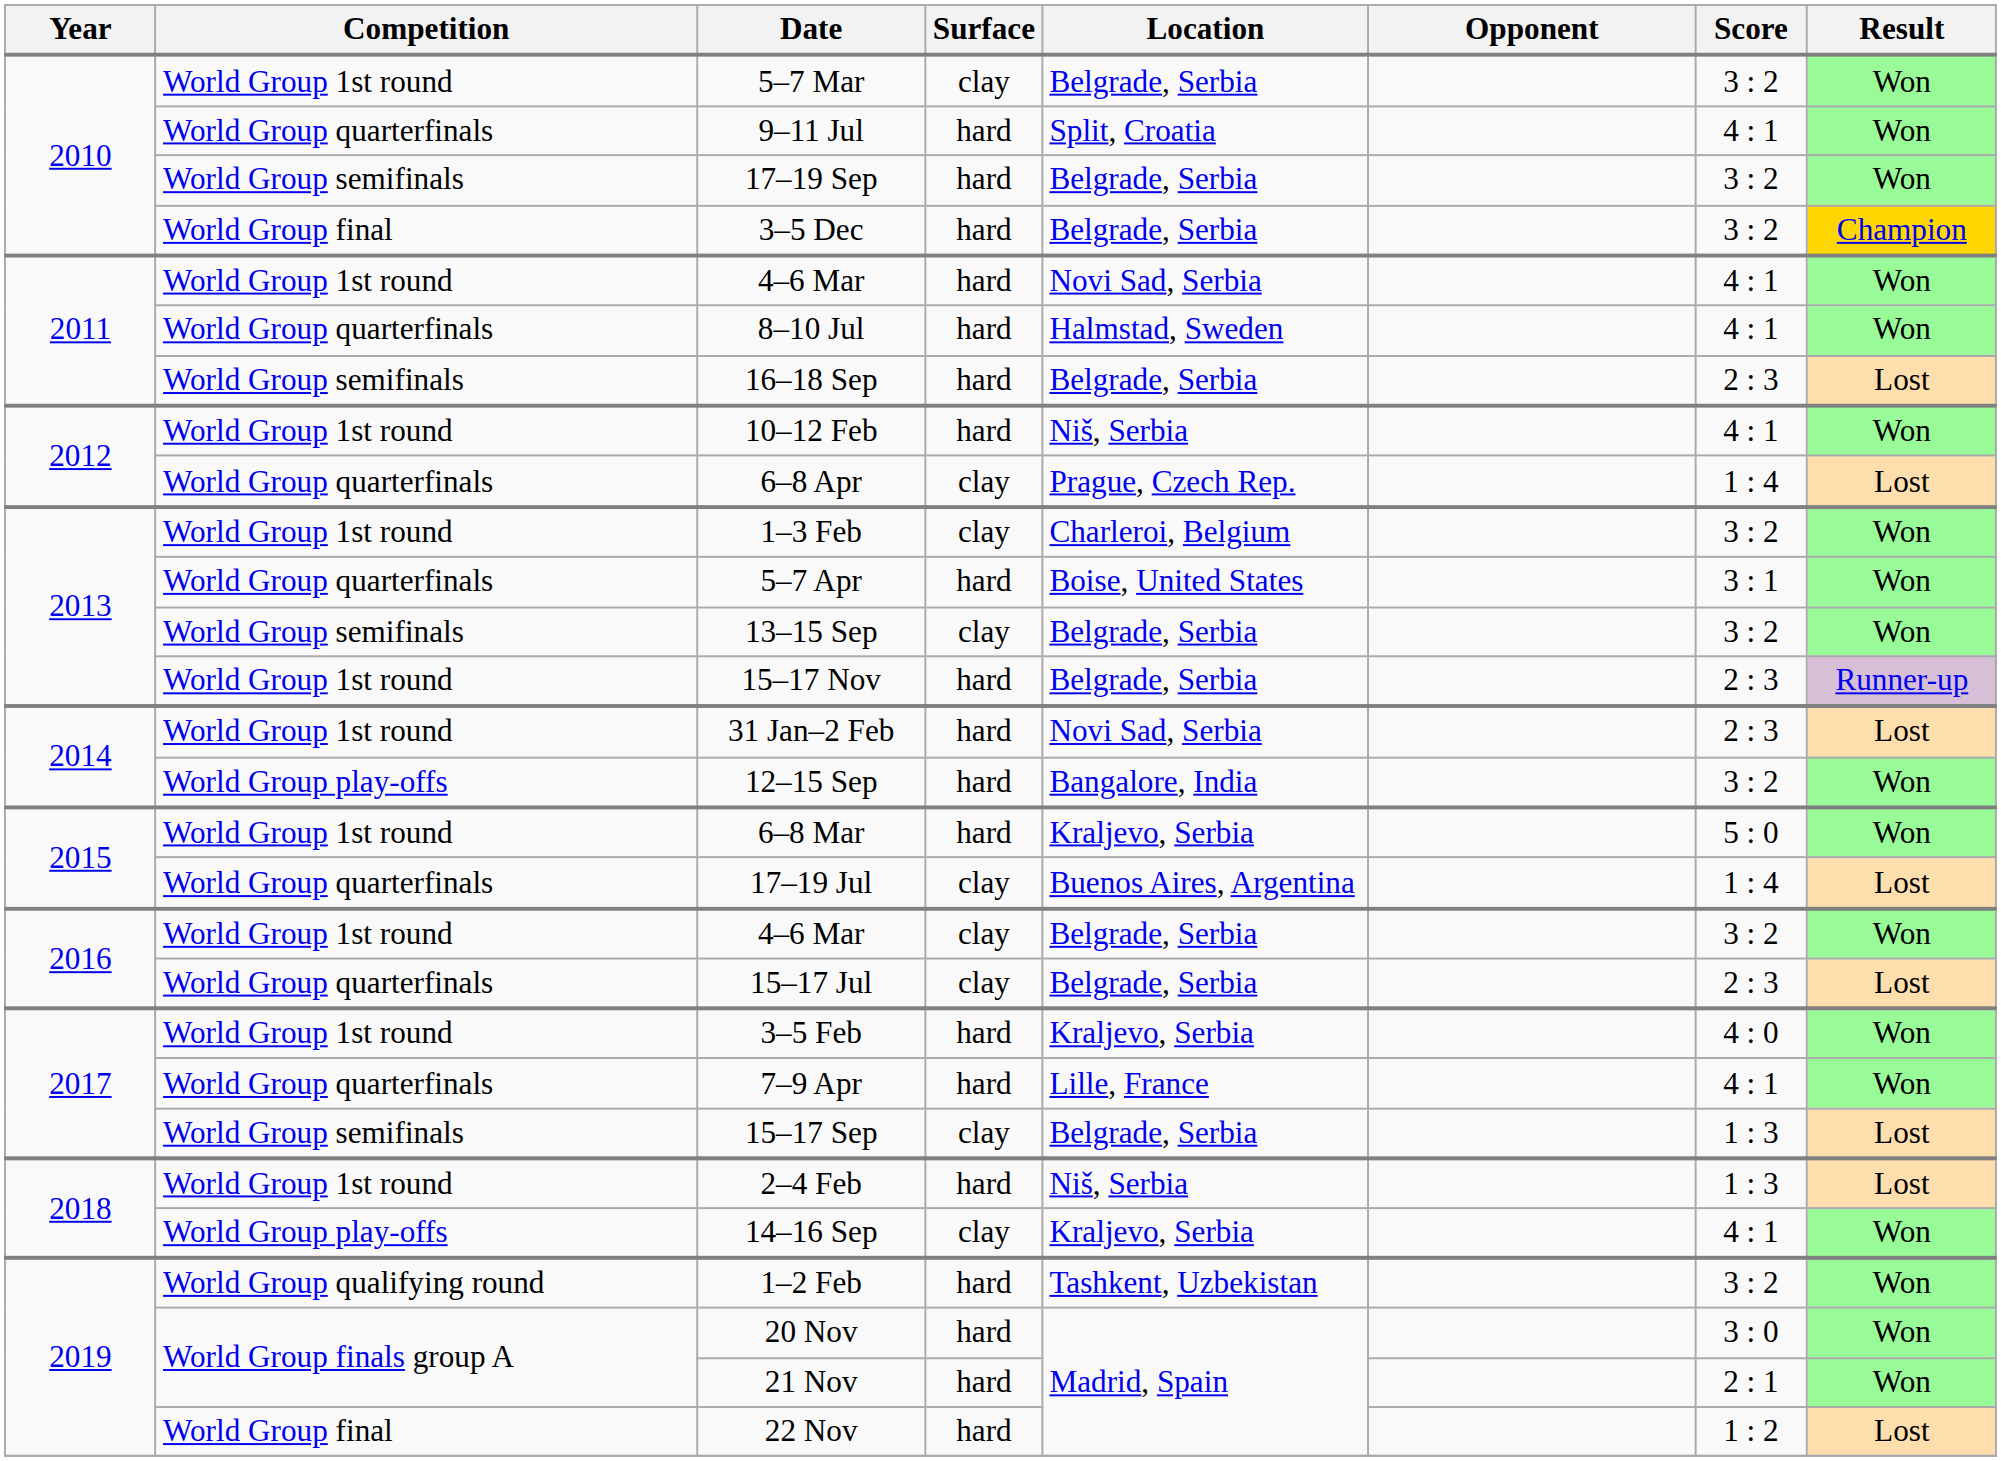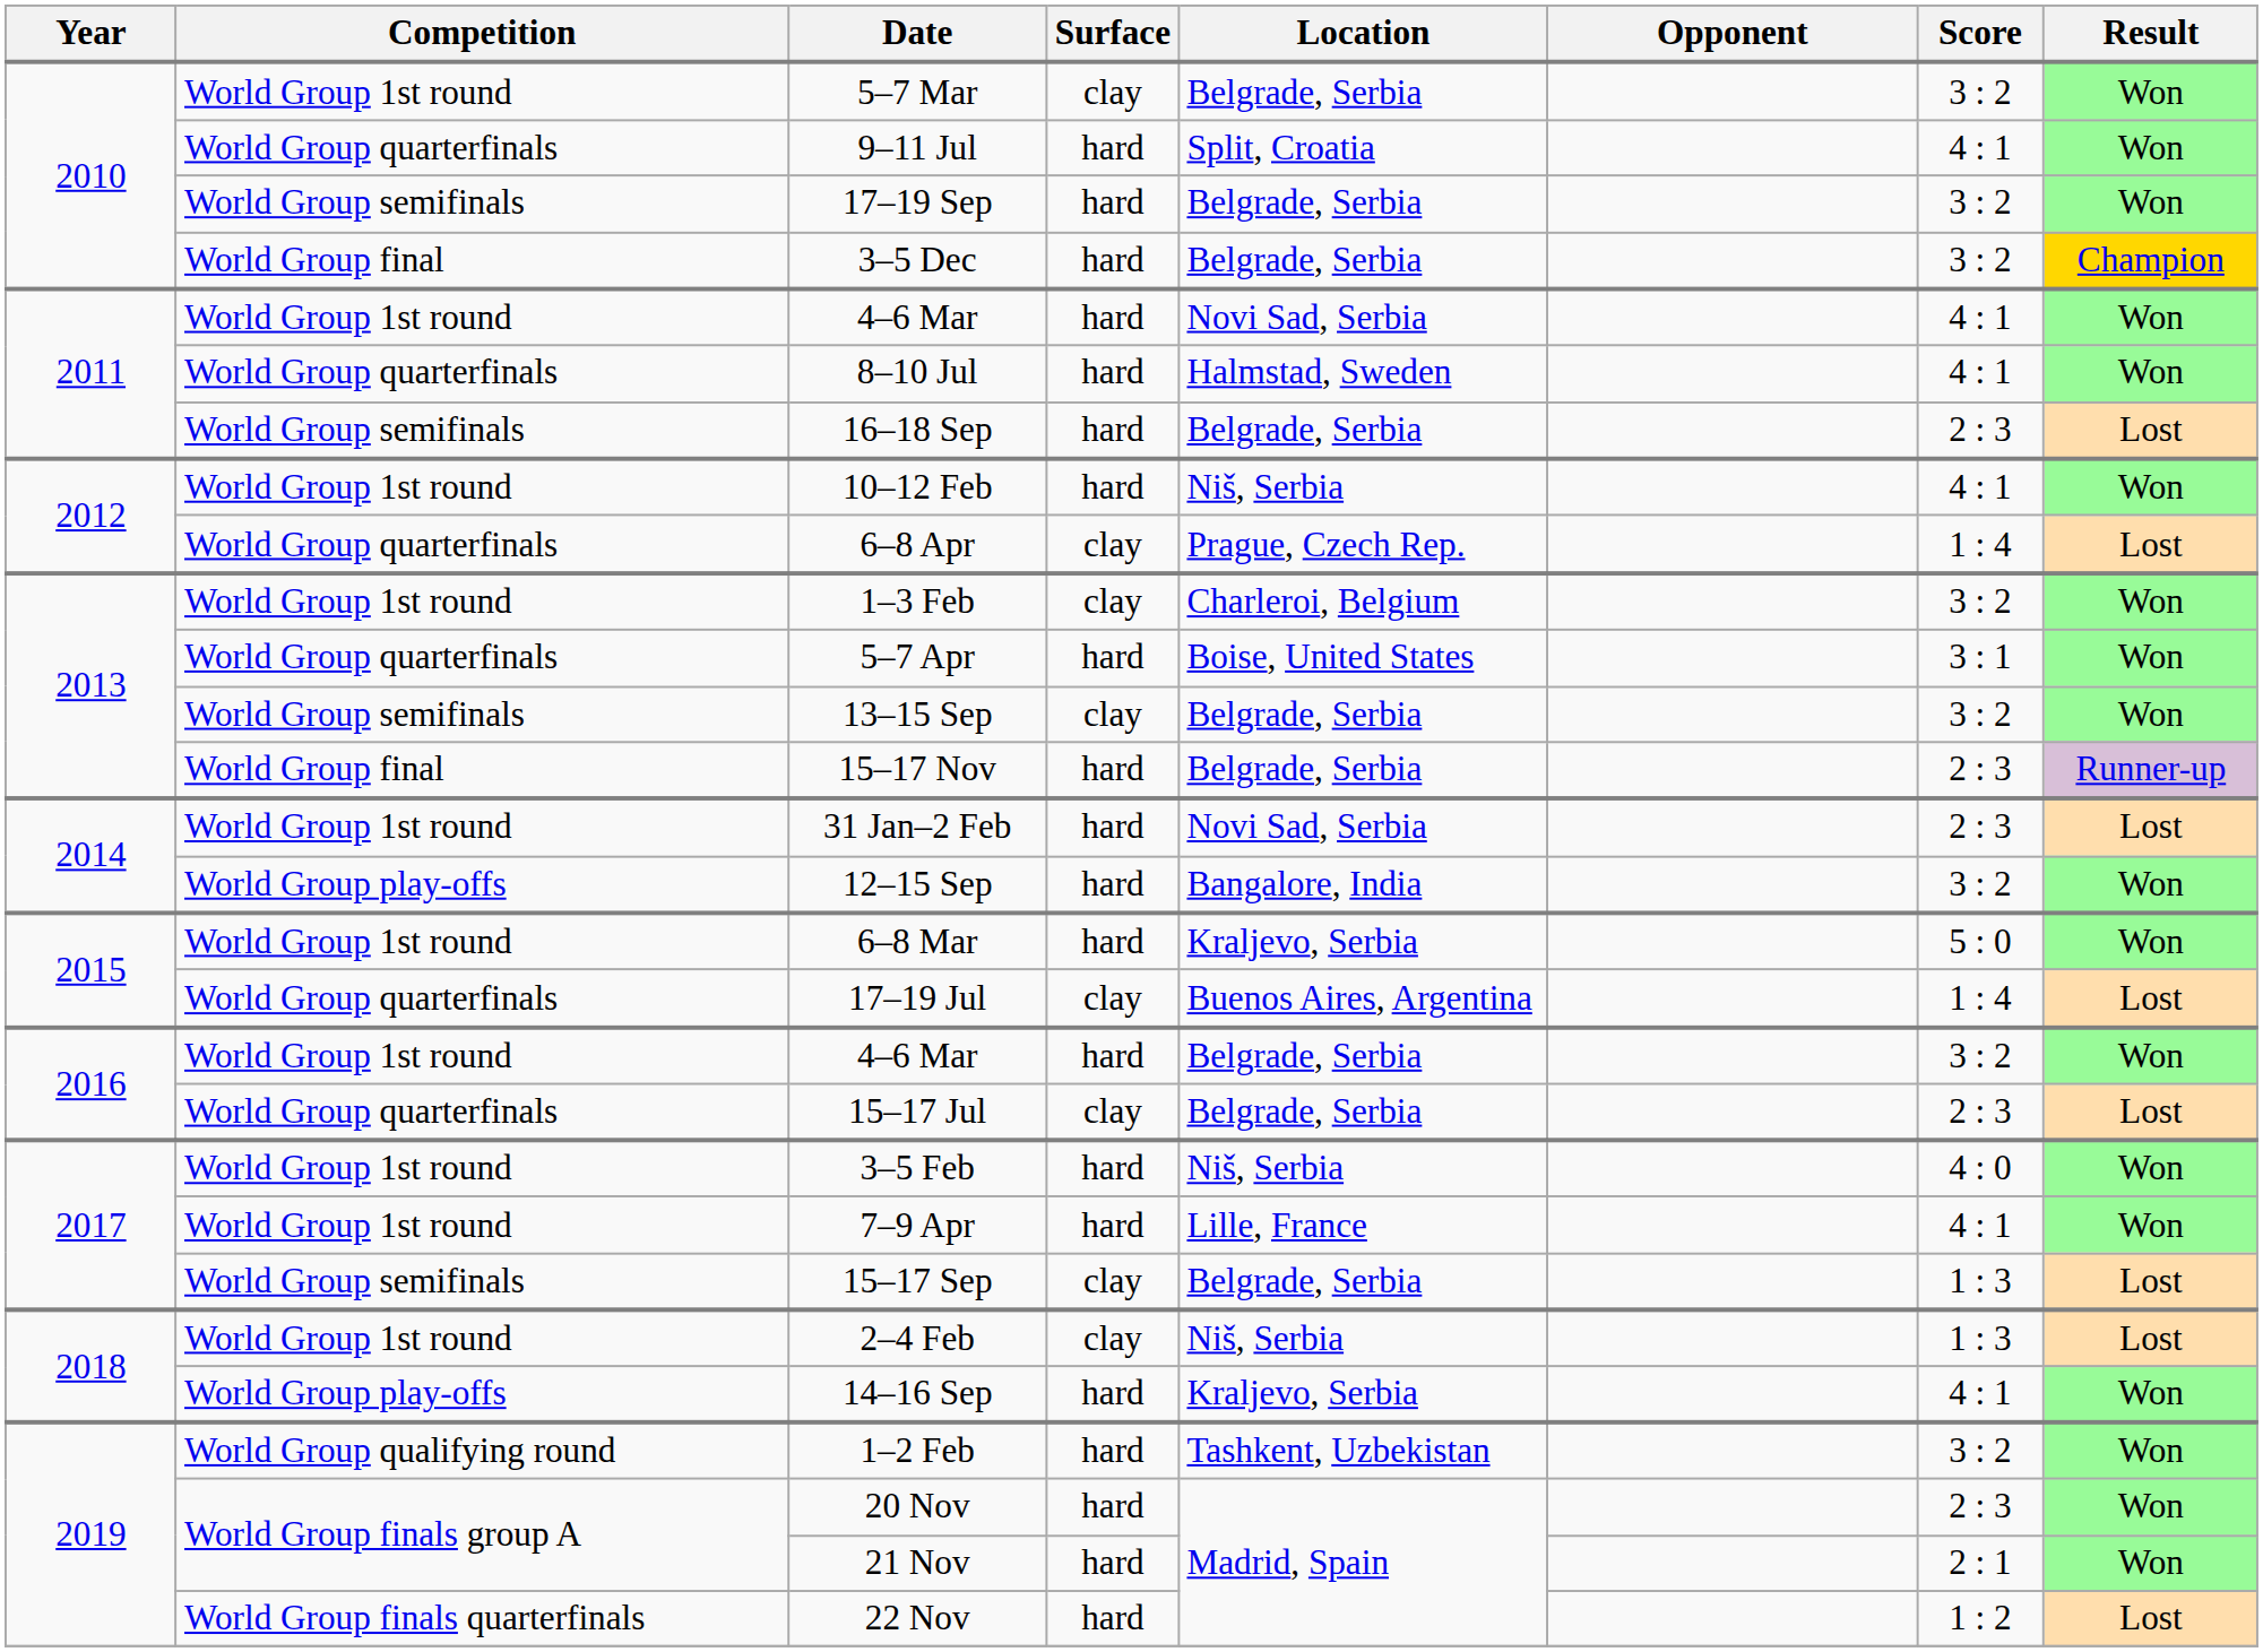15–17 Nov | Competition: World Group 1st round -> World Group final
2016 / 4–6 Mar | Surface: clay -> hard
3–5 Feb | Location: Kraljevo, Serbia -> Niš, Serbia
7–9 Apr | Competition: World Group quarterfinals -> World Group 1st round
2–4 Feb | Surface: hard -> clay
14–16 Sep | Surface: clay -> hard
20 Nov | Score: 3 : 0 -> 2 : 3
22 Nov | Competition: World Group final -> World Group finals quarterfinals
